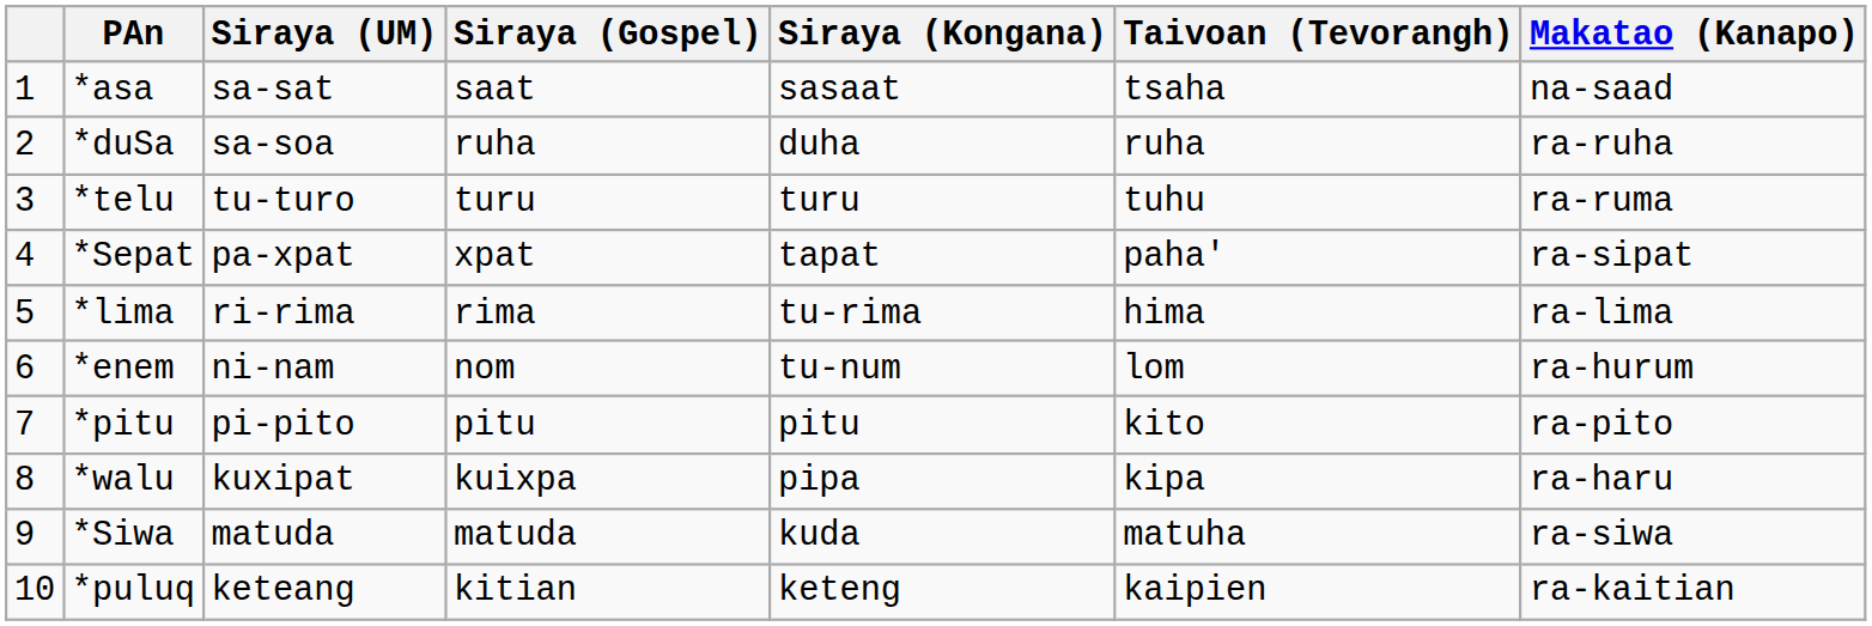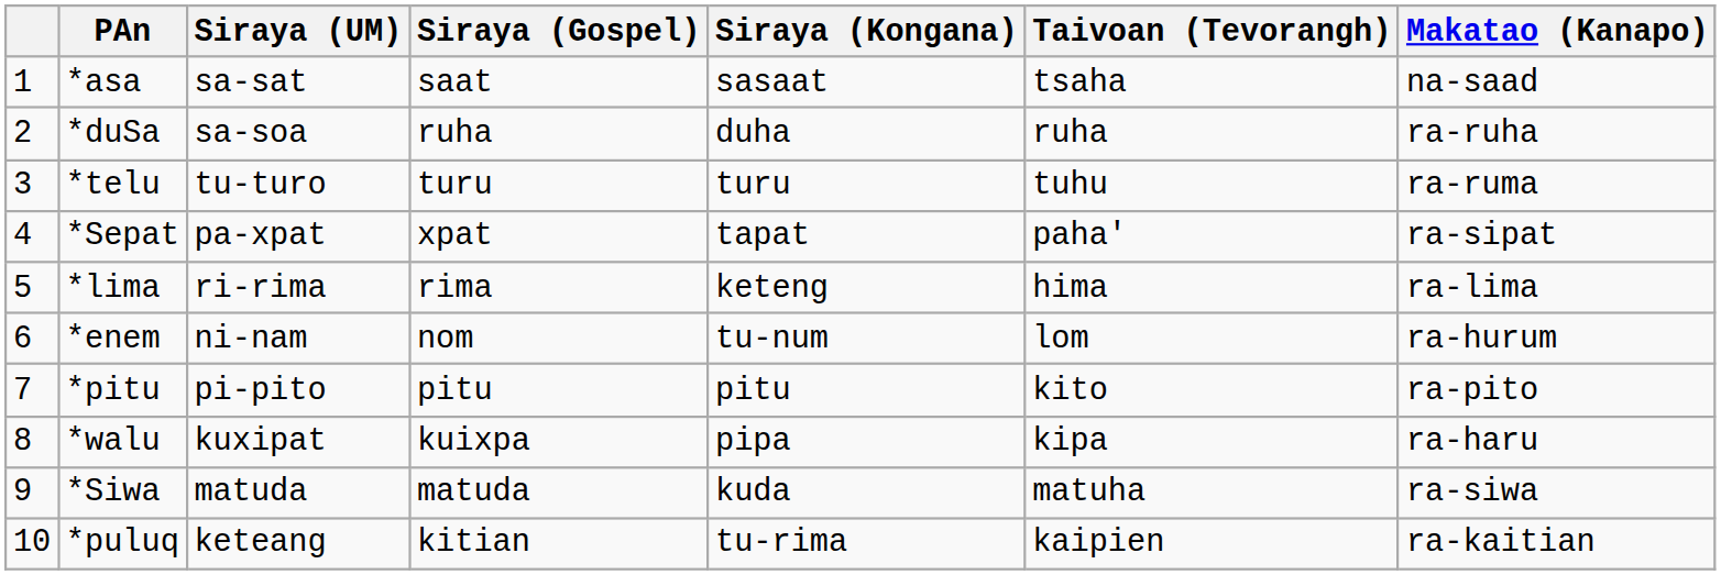*lima | Siraya (Kongana): tu-rima -> keteng
*puluq | Siraya (Kongana): keteng -> tu-rima
